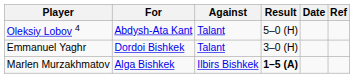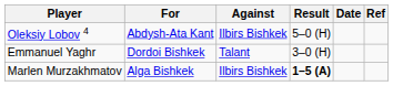Oleksiy Lobov 4 | Against: Talant -> Ilbirs Bishkek
